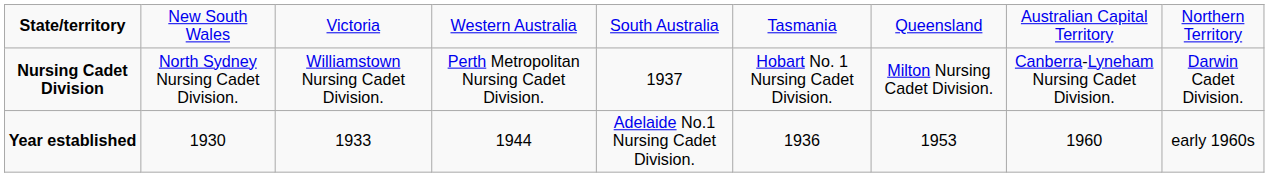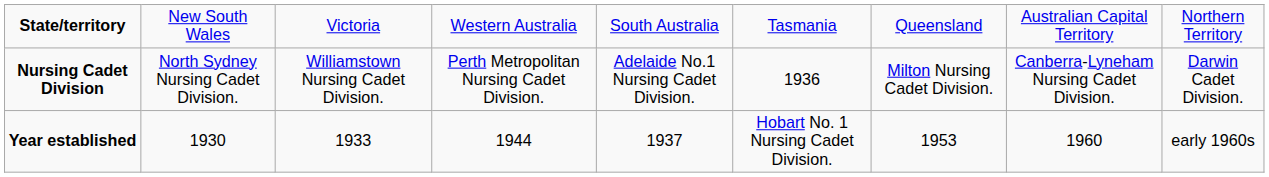Nursing Cadet Division | column 5: 1937 -> Adelaide No.1 Nursing Cadet Division.
Nursing Cadet Division | column 6: Hobart No. 1 Nursing Cadet Division. -> 1936
Year established | column 5: Adelaide No.1 Nursing Cadet Division. -> 1937
Year established | column 6: 1936 -> Hobart No. 1 Nursing Cadet Division.
